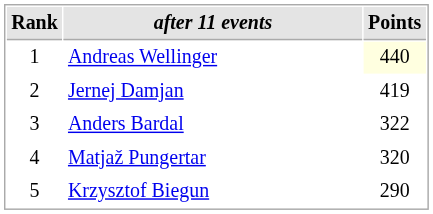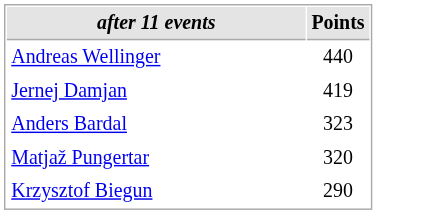- column: Rank | 1 | 2 | 3 | 4 | 5
Andreas Wellinger | Points: lightyellow background -> no background
Anders Bardal | Points: 322 -> 323
